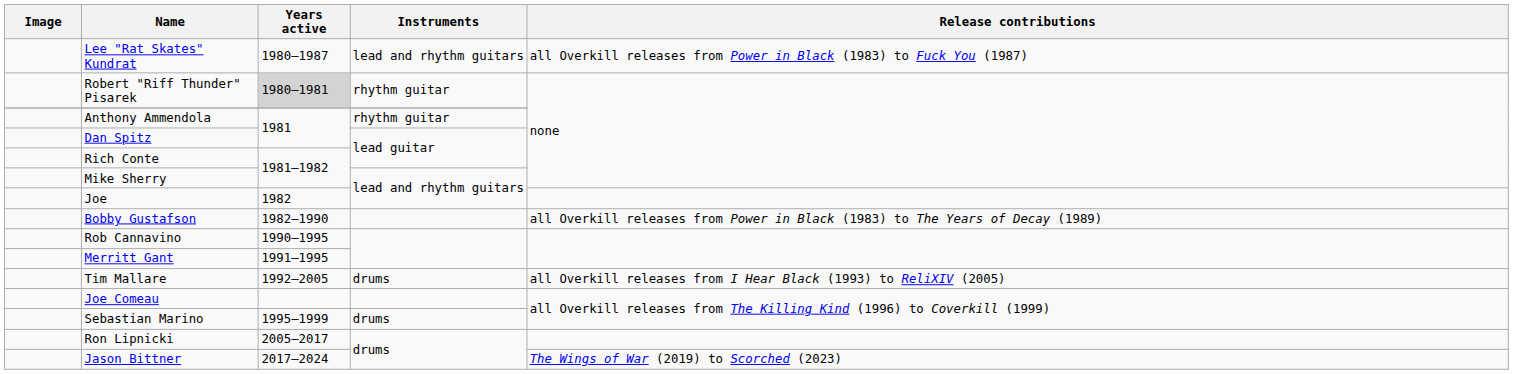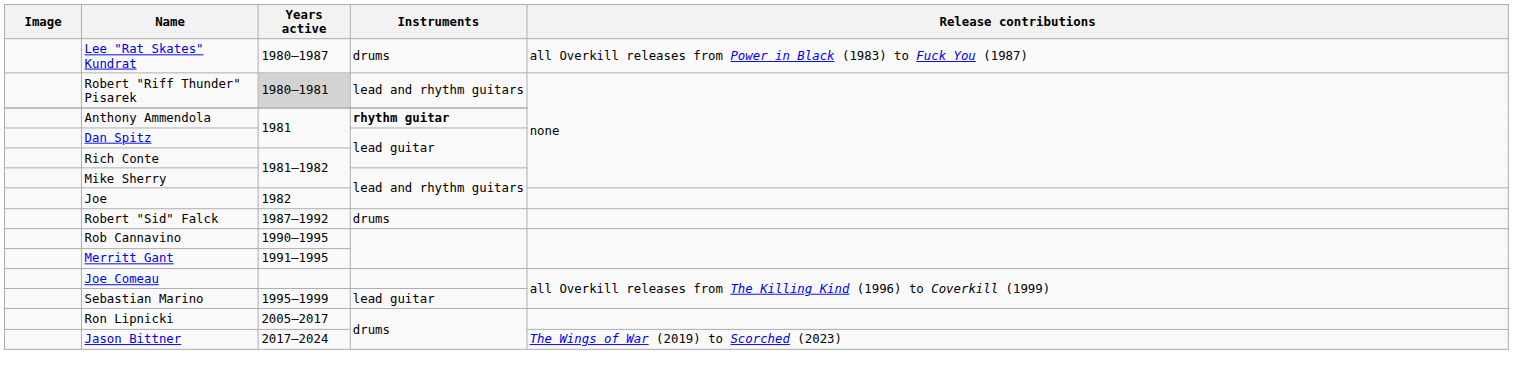Lee "Rat Skates" Kundrat | Instruments: lead and rhythm guitars -> drums
Robert "Riff Thunder" Pisarek | Instruments: rhythm guitar -> lead and rhythm guitars
Anthony Ammendola | Instruments: normal -> bold
- row: Bobby Gustafson | 1982–1990 | all Overkill releases from Power in Black (1983) to The Years of Decay (1989)
+ row: Robert "Sid" Falck | 1987–1992 | drums
- row: Tim Mallare | 1992–2005 | drums | all Overkill releases from I Hear Black (1993) to ReliXIV (2005)
Sebastian Marino | Instruments: drums -> lead guitar
